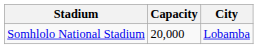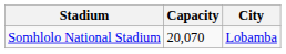Somhlolo National Stadium | Capacity: 20,000 -> 20,070
